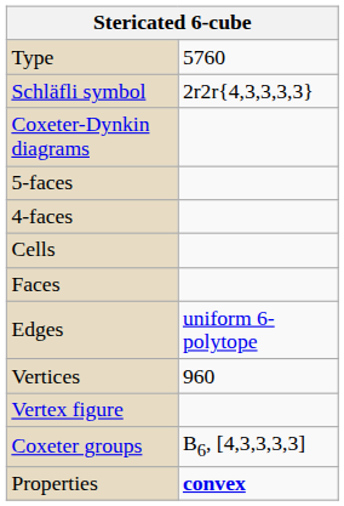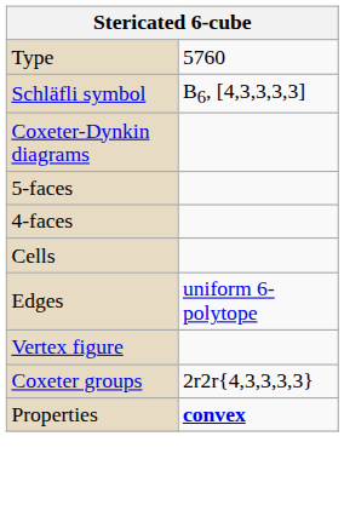Schläfli symbol | column 2: 2r2r{4,3,3,3,3} -> B6, [4,3,3,3,3]
- row: Faces
- row: Vertices | 960
Coxeter groups | column 2: B6, [4,3,3,3,3] -> 2r2r{4,3,3,3,3}
